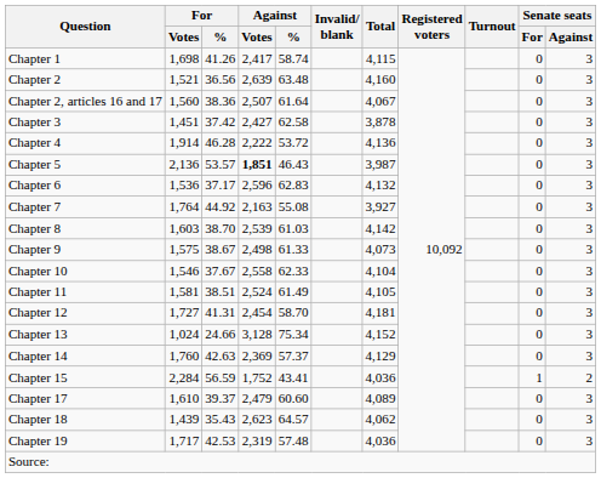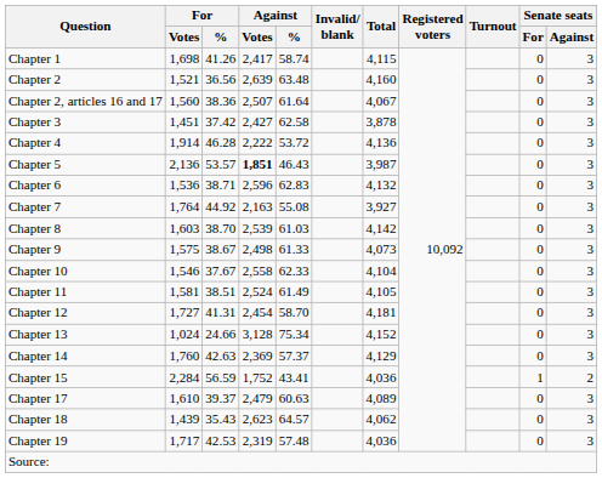Chapter 6 | For / %: 37.17 -> 38.71
Chapter 17 | Against / %: 60.60 -> 60.63
